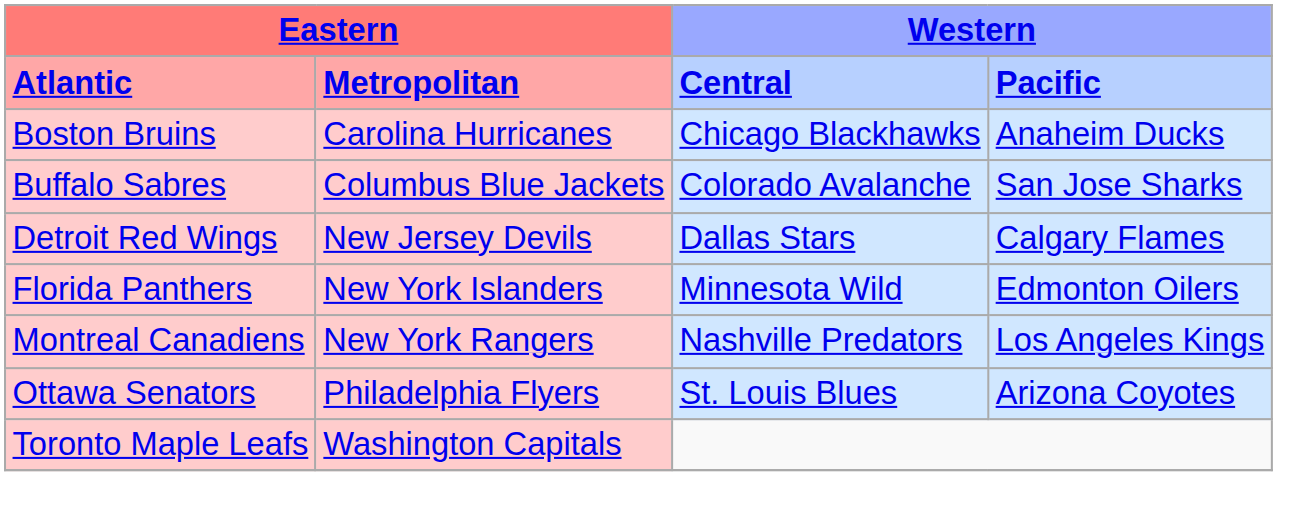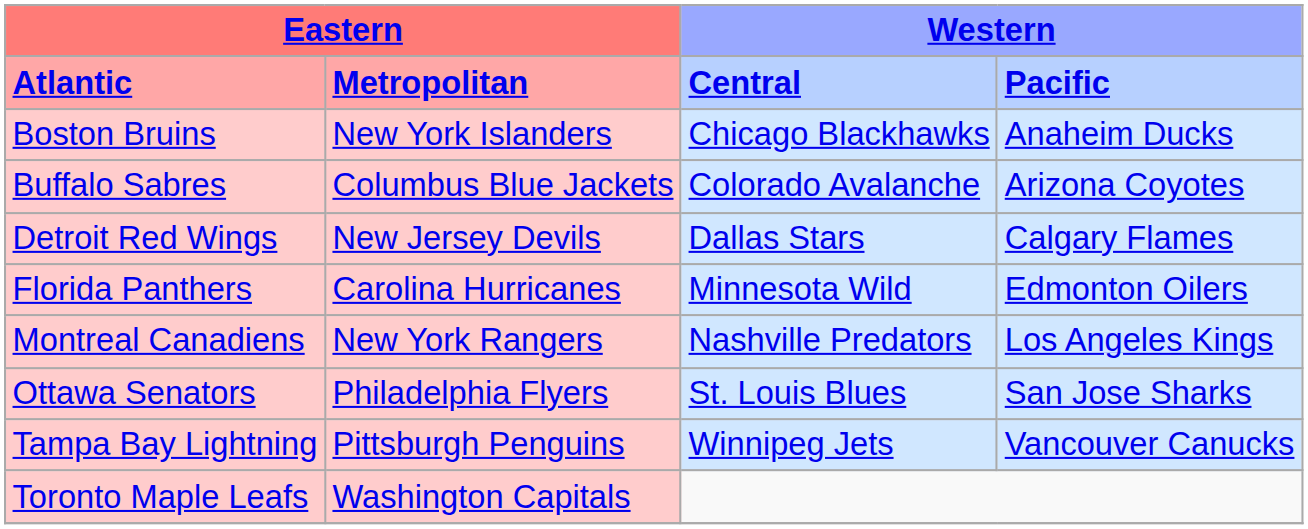Boston Bruins | column 2: Carolina Hurricanes -> New York Islanders
Buffalo Sabres | column 4: San Jose Sharks -> Arizona Coyotes
Florida Panthers | column 2: New York Islanders -> Carolina Hurricanes
Ottawa Senators | column 4: Arizona Coyotes -> San Jose Sharks
+ row: Tampa Bay Lightning | Pittsburgh Penguins | Winnipeg Jets | Vancouver Canucks
